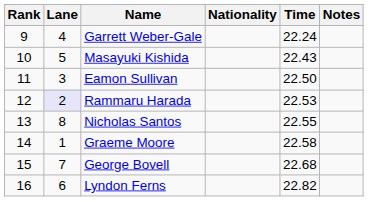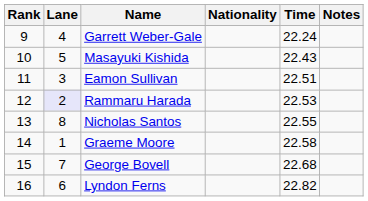Eamon Sullivan | Time: 22.50 -> 22.51
